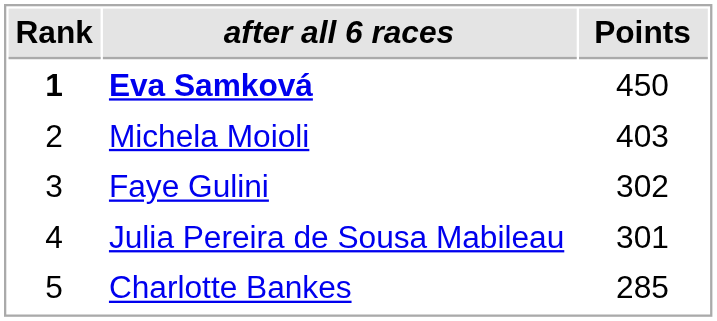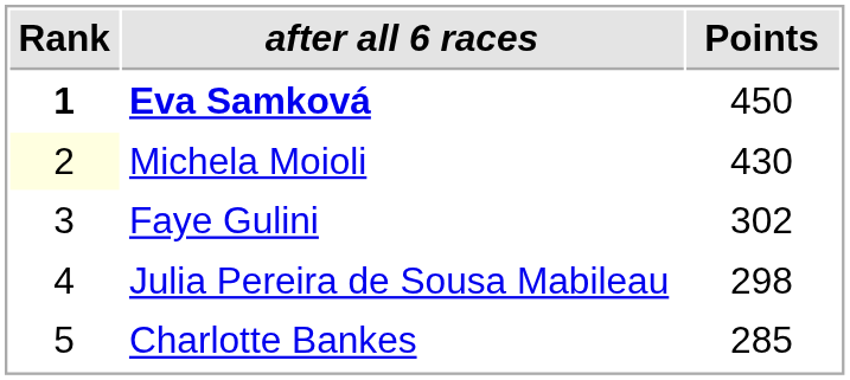Michela Moioli | Rank: no background -> lightyellow background
Michela Moioli | Points: 403 -> 430
Julia Pereira de Sousa Mabileau | Points: 301 -> 298
